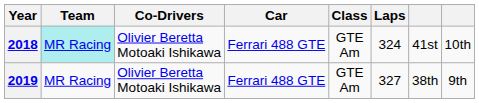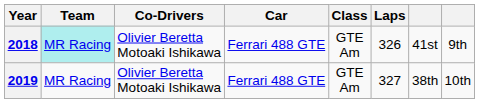2018 | Laps: 324 -> 326
2018 | column 8: 10th -> 9th
2019 | column 8: 9th -> 10th
